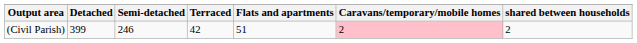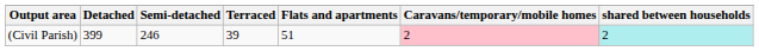(Civil Parish) | Terraced: 42 -> 39
(Civil Parish) | shared between households: no background -> paleturquoise background
